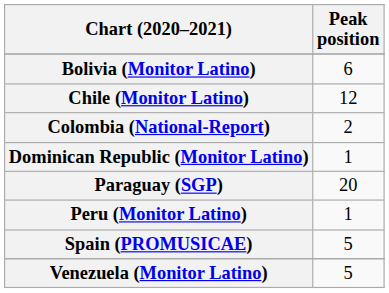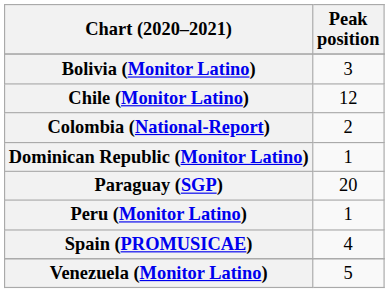Bolivia (Monitor Latino) | Peak position: 6 -> 3
Spain (PROMUSICAE) | Peak position: 5 -> 4
